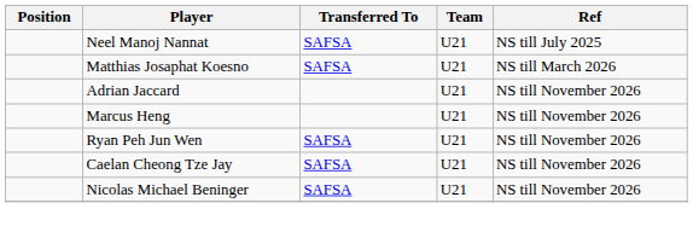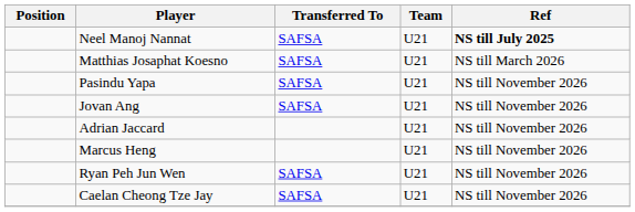Neel Manoj Nannat | Ref: normal -> bold
+ row: Pasindu Yapa | SAFSA | U21 | NS till November 2026
+ row: Jovan Ang | SAFSA | U21 | NS till November 2026
- row: Nicolas Michael Beninger | SAFSA | U21 | NS till November 2026
